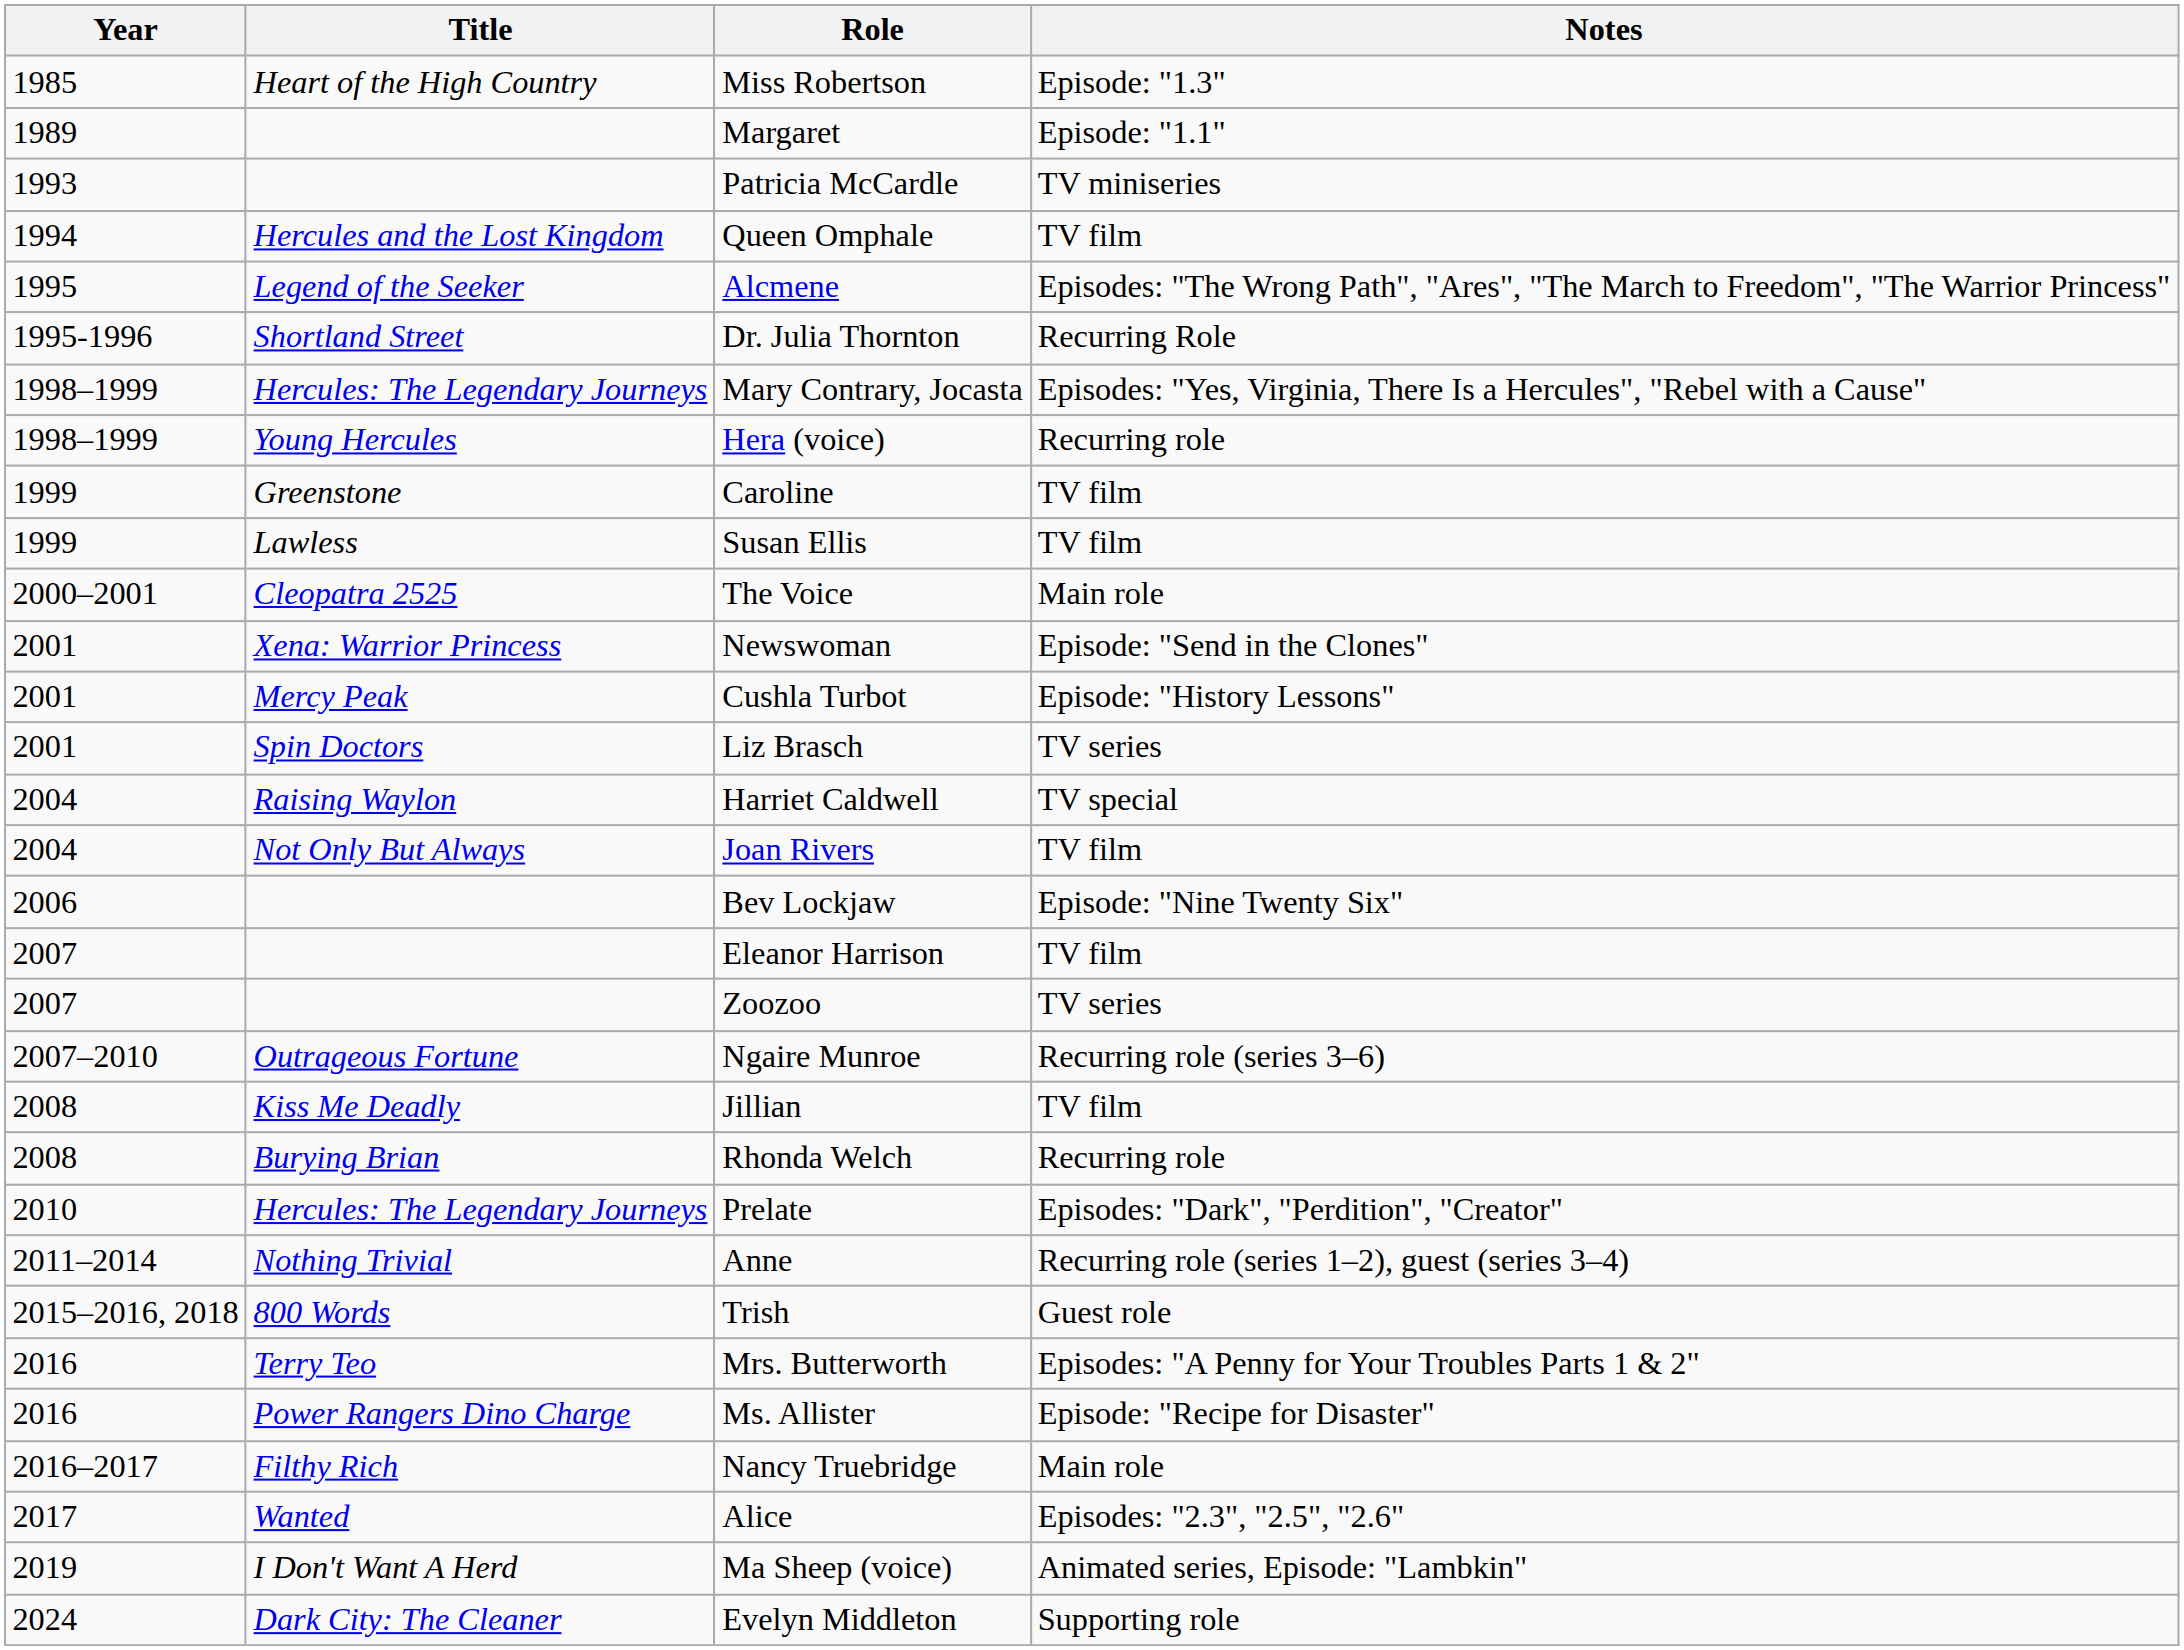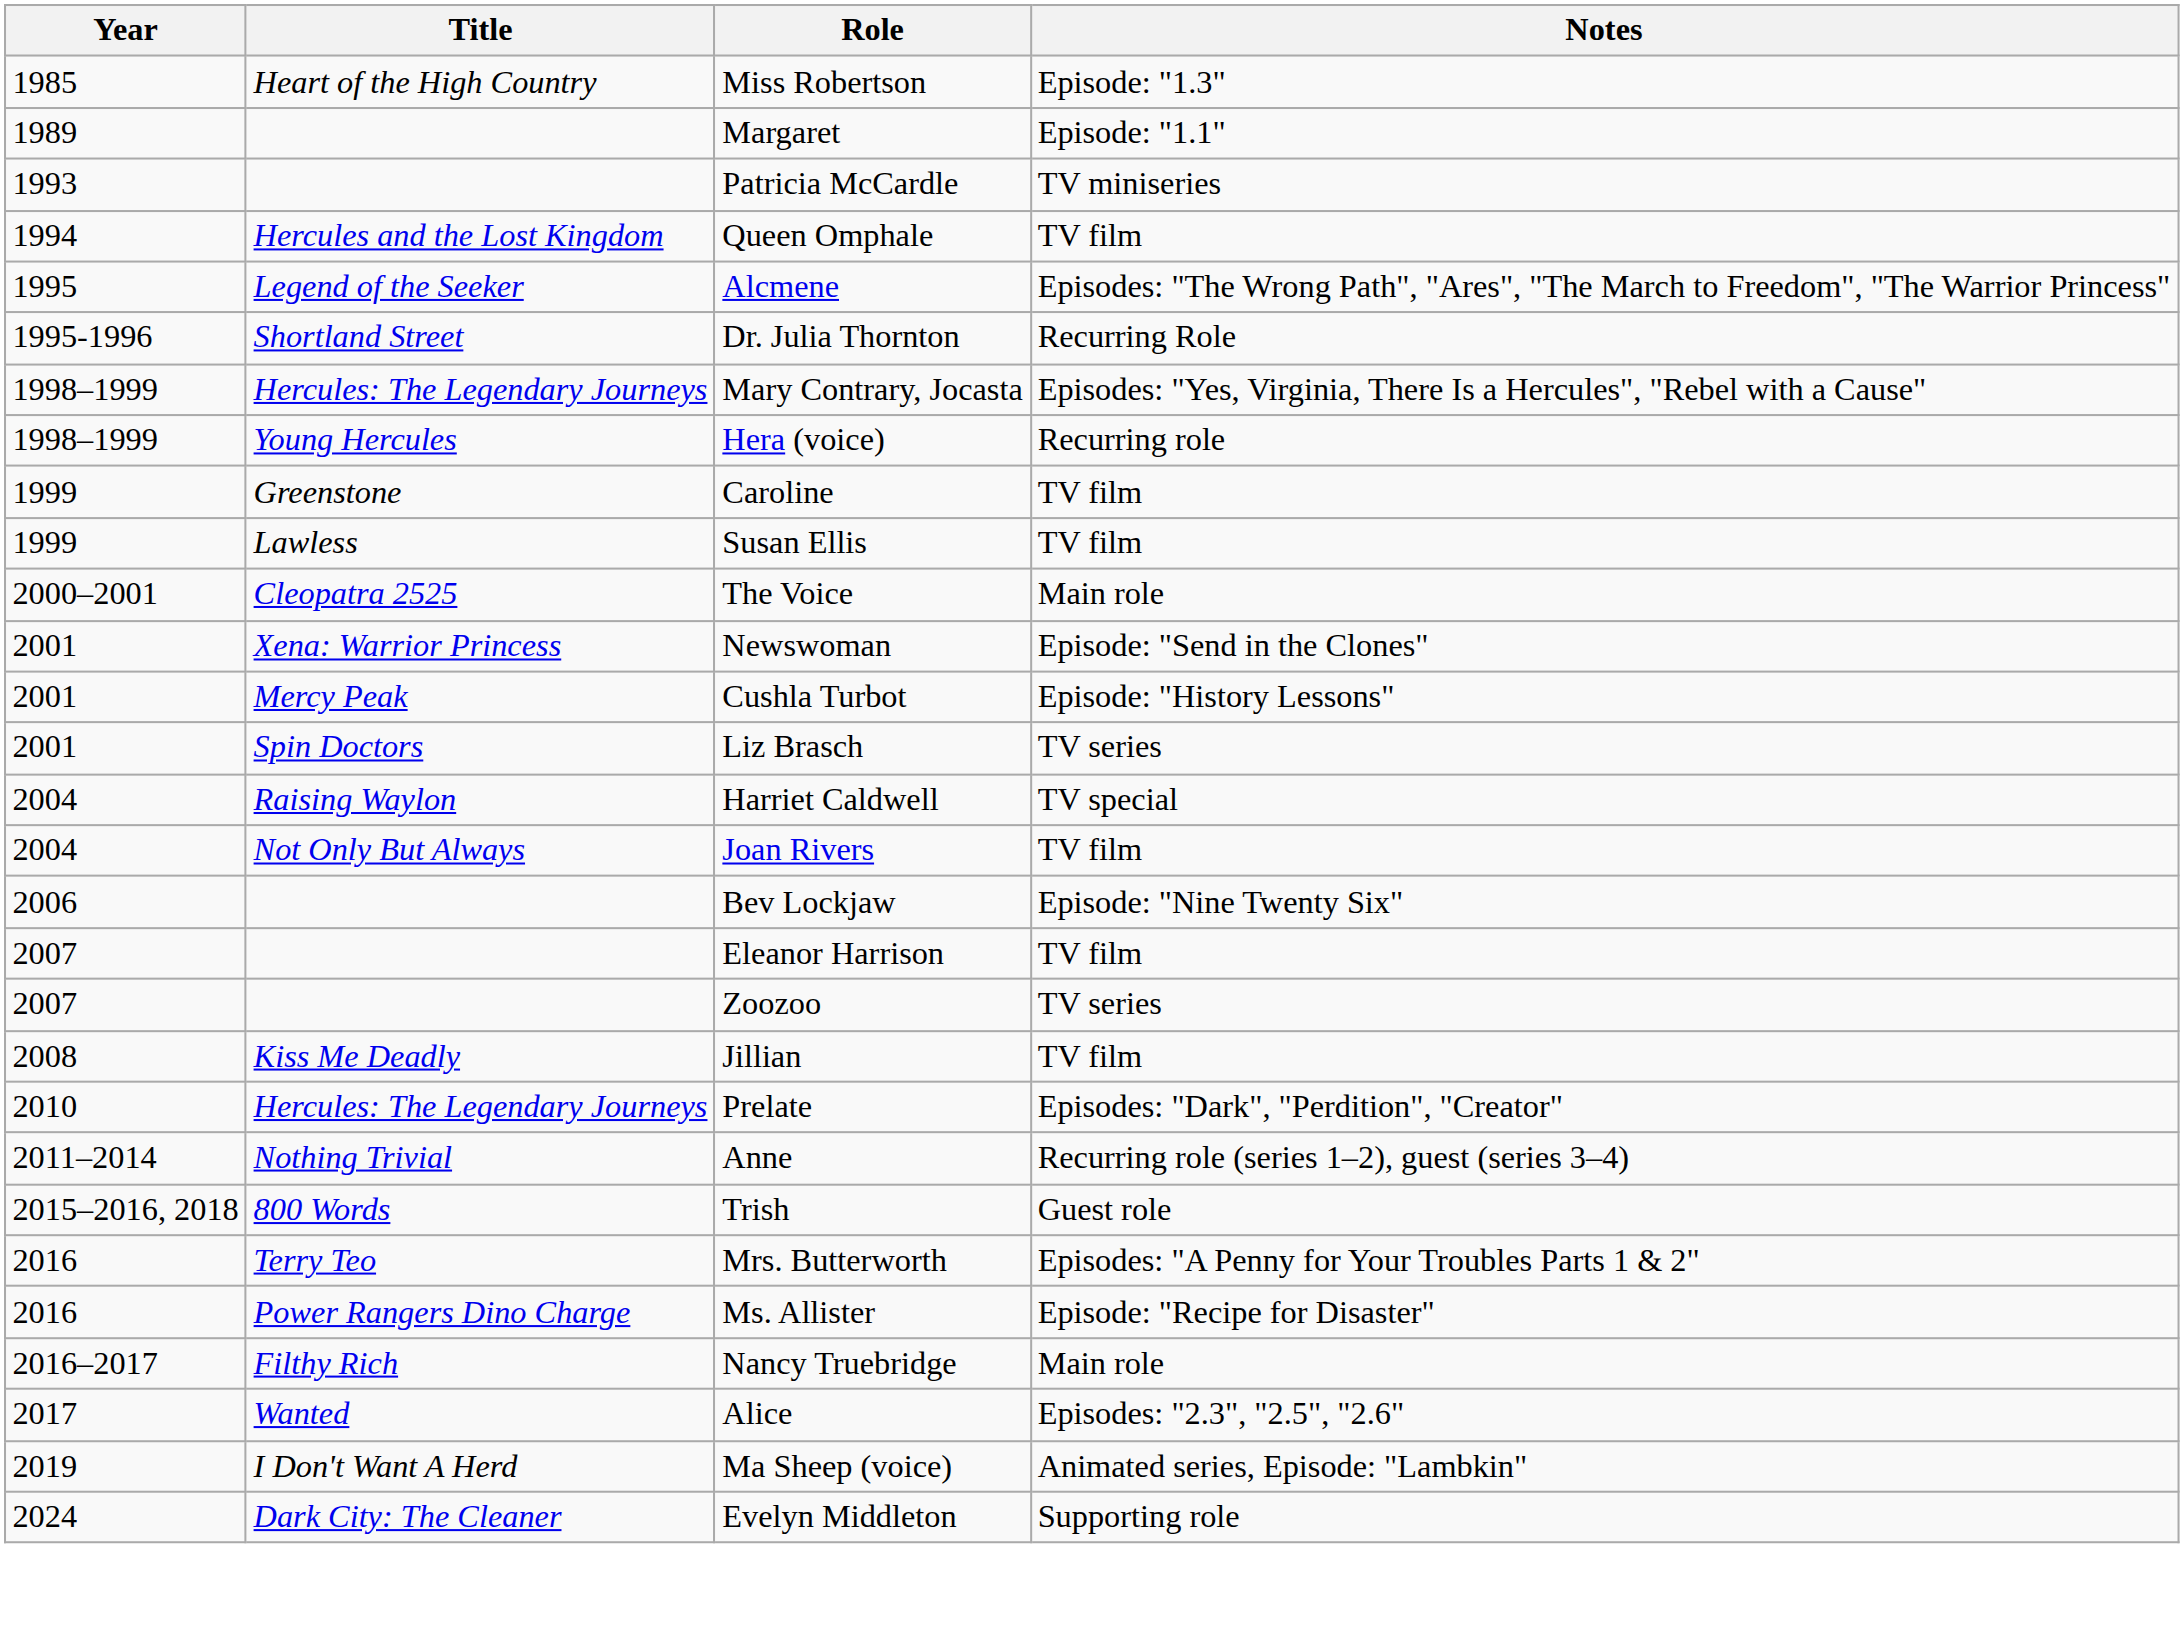- row: 2007–2010 | Outrageous Fortune | Ngaire Munroe | Recurring role (series 3–6)
- row: 2008 | Burying Brian | Rhonda Welch | Recurring role
